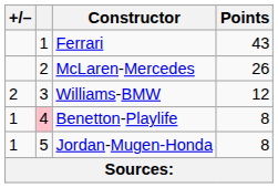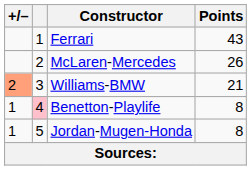Williams-BMW | +/–: no background -> lightsalmon background
Williams-BMW | Points: 12 -> 21
